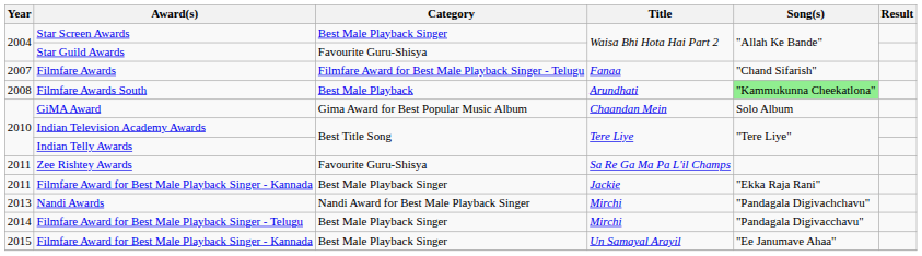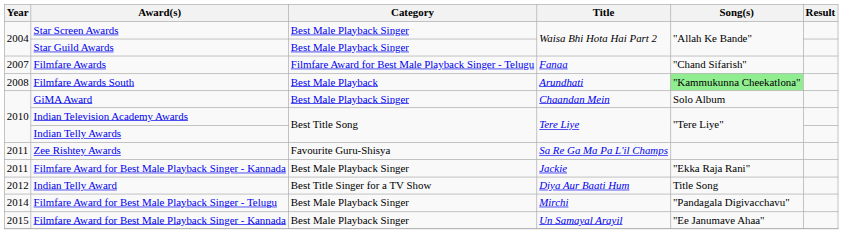Star Guild Awards | Category: Favourite Guru-Shisya -> Best Male Playback Singer
GiMA Award | Category: Gima Award for Best Popular Music Album -> Best Male Playback Singer
+ row: 2012 | Indian Telly Award | Best Title Singer for a TV Show | Diya Aur Baati Hum | Title Song
- row: 2013 | Nandi Awards | Nandi Award for Best Male Playback Singer | Mirchi | "Pandagala Digivachchavu"
